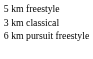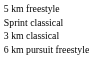+ row: Sprint classical
